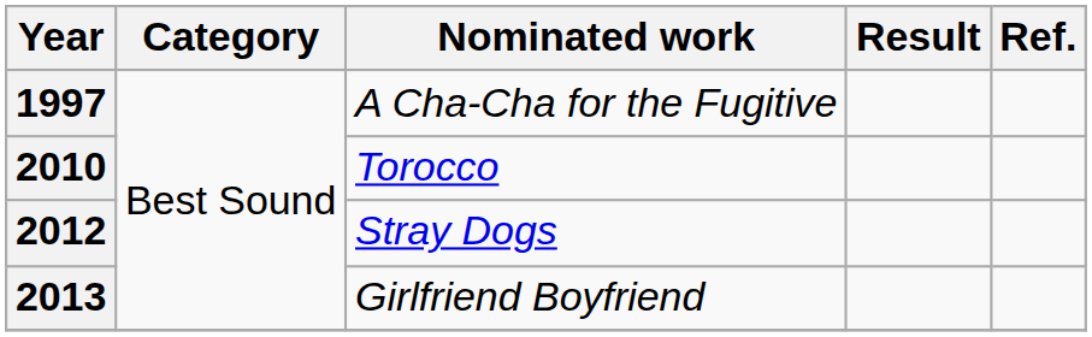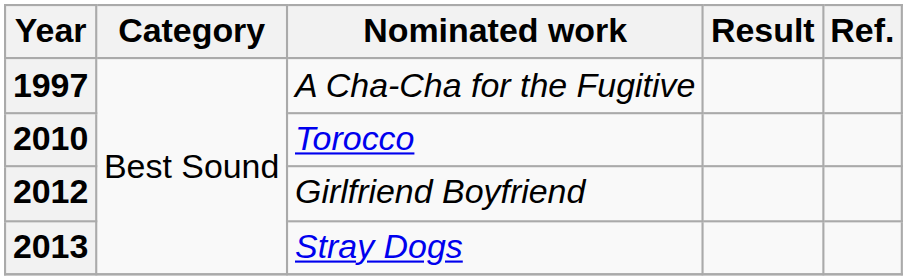2012 | Nominated work: Stray Dogs -> Girlfriend Boyfriend
2013 | Nominated work: Girlfriend Boyfriend -> Stray Dogs
